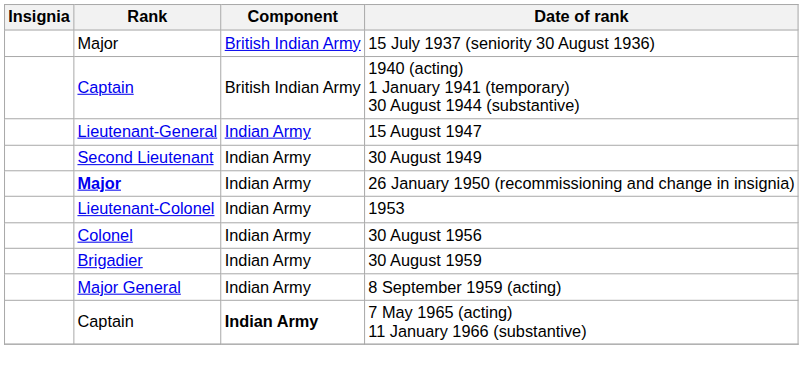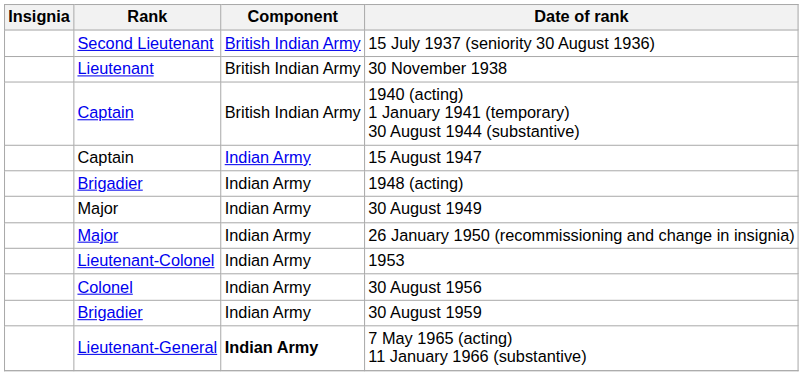15 July 1937 (seniority 30 August 1936) | Rank: Major -> Second Lieutenant
+ row: Lieutenant | British Indian Army | 30 November 1938
15 August 1947 | Rank: Lieutenant-General -> Captain
+ row: Brigadier | Indian Army | 1948 (acting)
30 August 1949 | Rank: Second Lieutenant -> Major
26 January 1950 (recommissioning and change in insignia) | Rank: bold -> normal
- row: Major General | Indian Army | 8 September 1959 (acting)
7 May 1965 (acting) 11 January 1966 (substantive) | Rank: Captain -> Lieutenant-General
